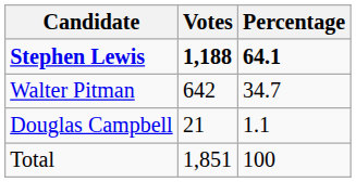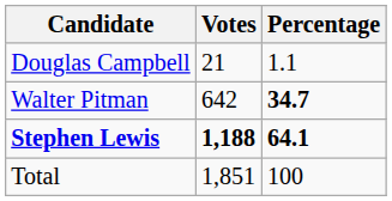rows swapped: Stephen Lewis <-> Douglas Campbell
Walter Pitman | Percentage: normal -> bold
